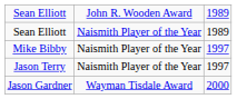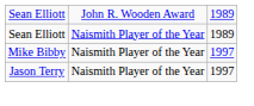- row: Jason Gardner | Wayman Tisdale Award | 2000
